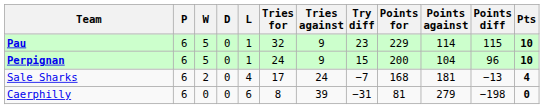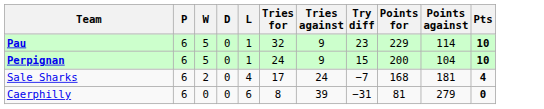- column: Points diff | 115 | 96 | −13 | −198
